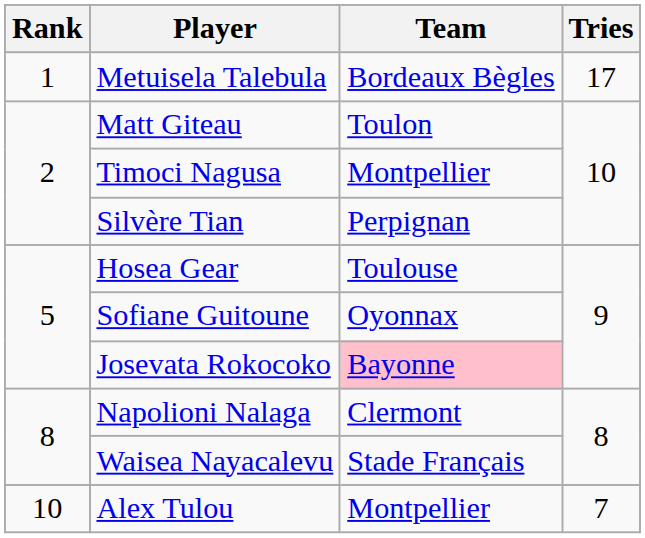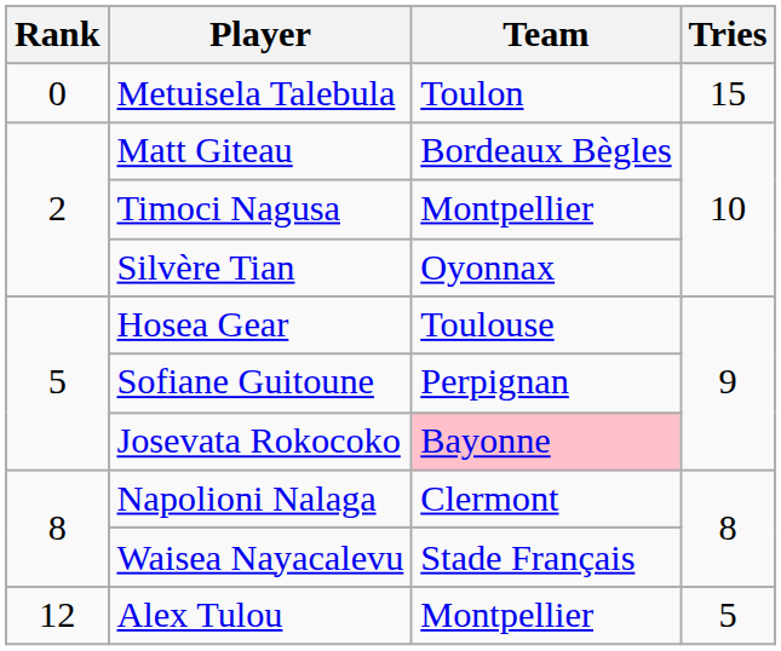Metuisela Talebula | Rank: 1 -> 0
Metuisela Talebula | Team: Bordeaux Bègles -> Toulon
Metuisela Talebula | Tries: 17 -> 15
Matt Giteau | Team: Toulon -> Bordeaux Bègles
Silvère Tian | Team: Perpignan -> Oyonnax
Sofiane Guitoune | Team: Oyonnax -> Perpignan
Alex Tulou | Rank: 10 -> 12
Alex Tulou | Tries: 7 -> 5
